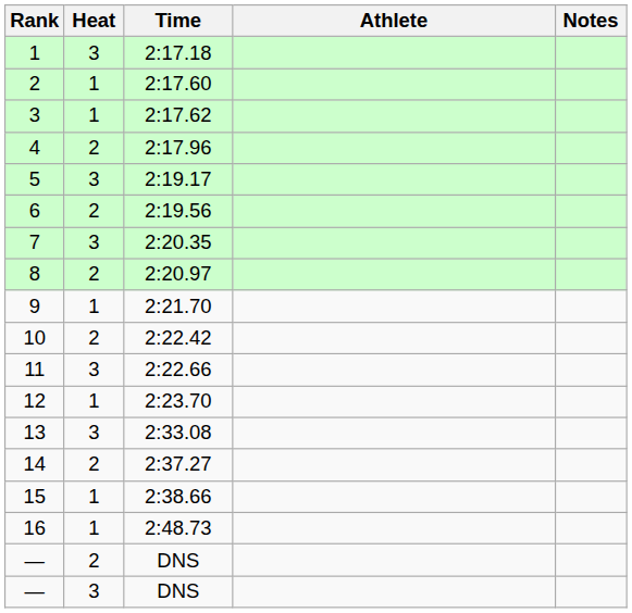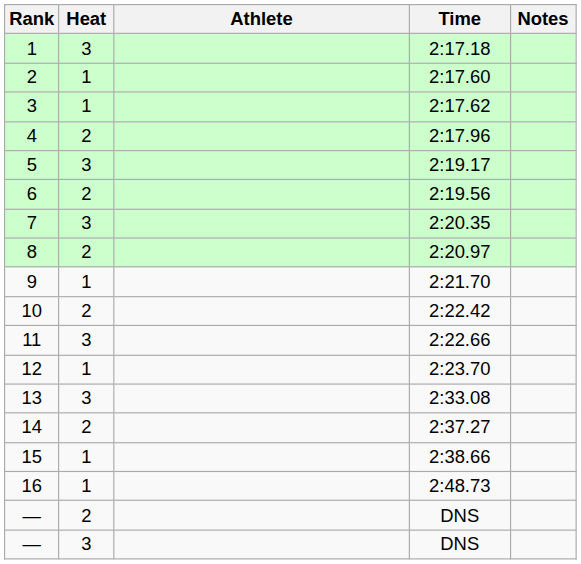columns swapped: Athlete <-> Time
